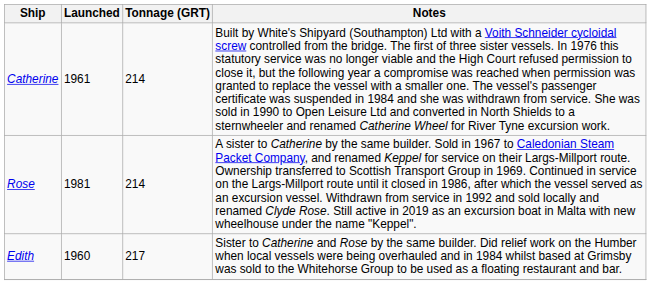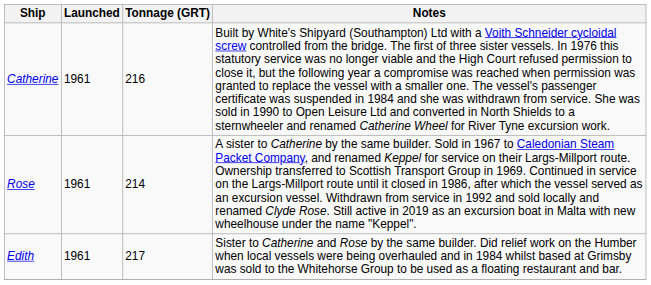Catherine | Tonnage (GRT): 214 -> 216
Rose | Launched: 1981 -> 1961
Edith | Launched: 1960 -> 1961
